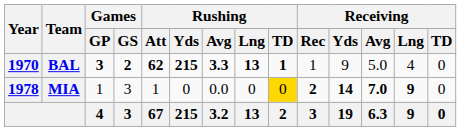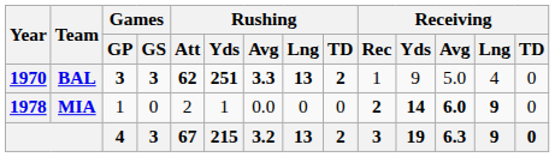BAL | Games / GS: 2 -> 3
BAL | Rushing / Yds: 215 -> 251
BAL | Rushing / TD: 1 -> 2
MIA | Games / GS: 3 -> 0
MIA | Rushing / Att: 1 -> 2
MIA | Rushing / Yds: 0 -> 1
MIA | Rushing / TD: gold background -> no background
MIA | Receiving / Avg: 7.0 -> 6.0
